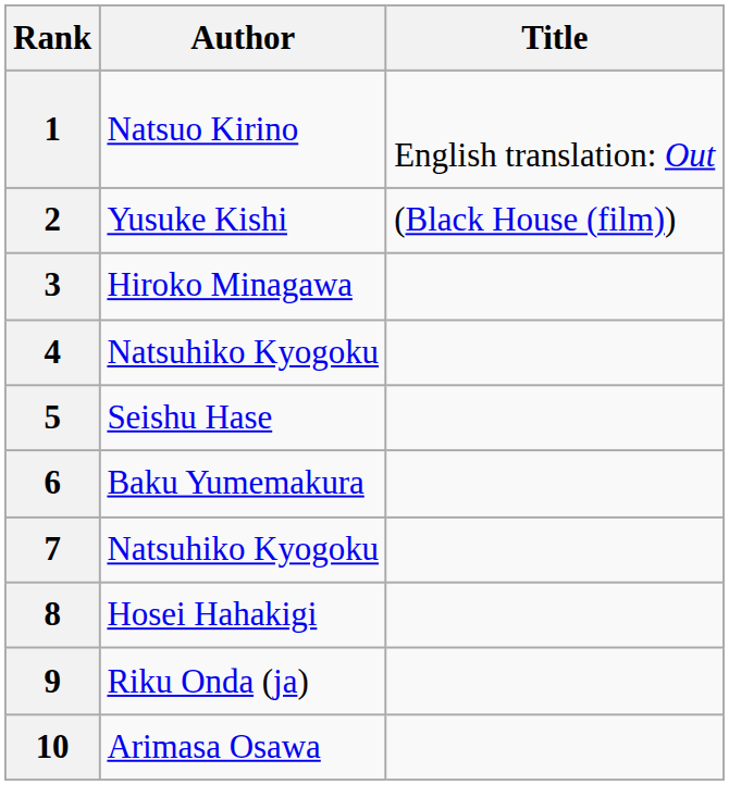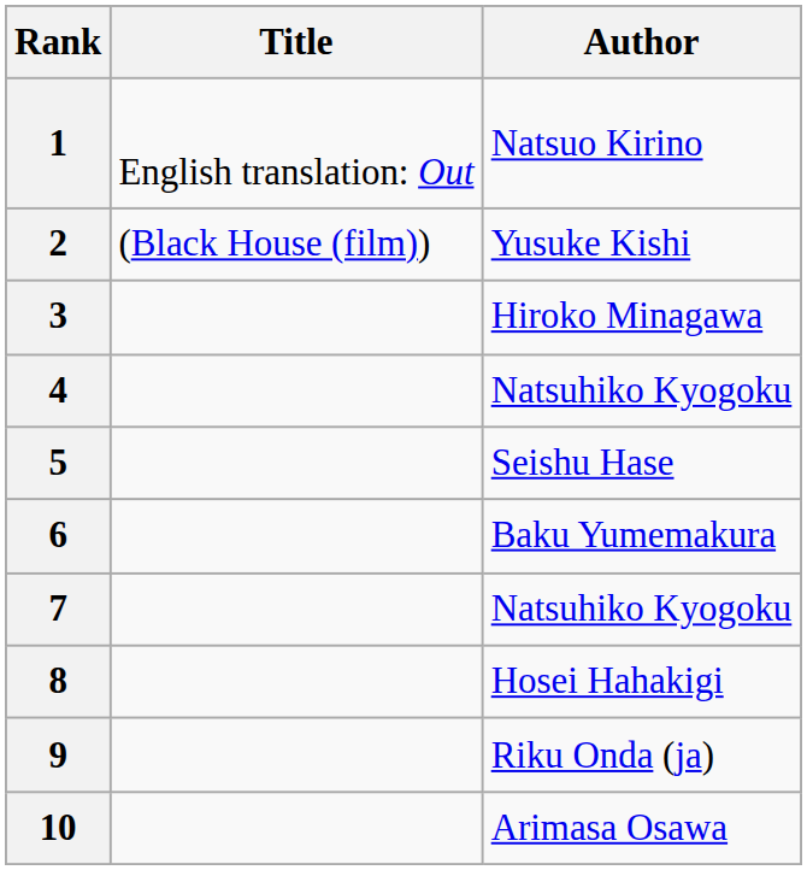columns swapped: Author <-> Title
